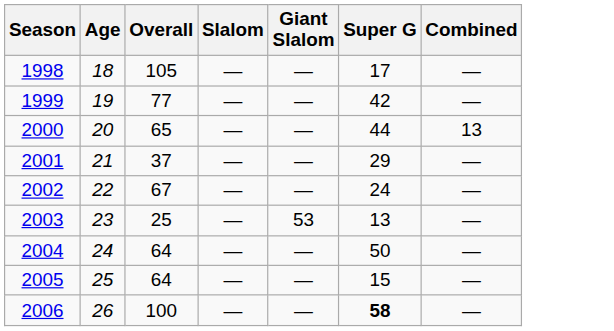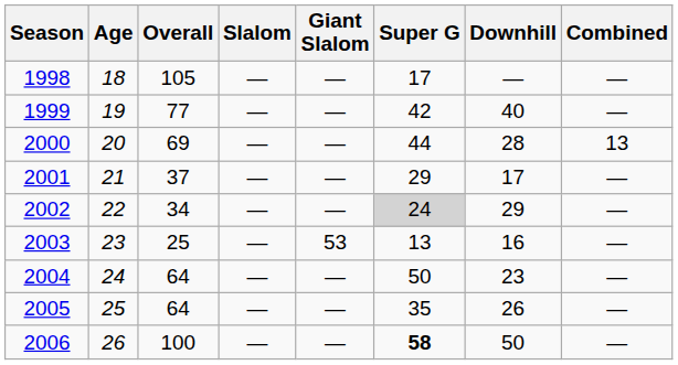+ column: Downhill | — | 40 | 28 | 17 | 29 | 16 | 23 | 26 | 50
2000 | Overall: 65 -> 69
2002 | Overall: 67 -> 34
2002 | Super G: no background -> lightgrey background
2005 | Super G: 15 -> 35
